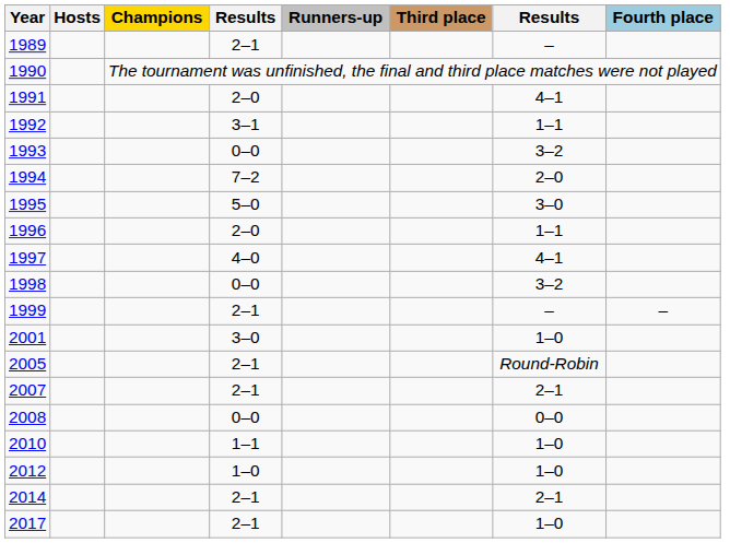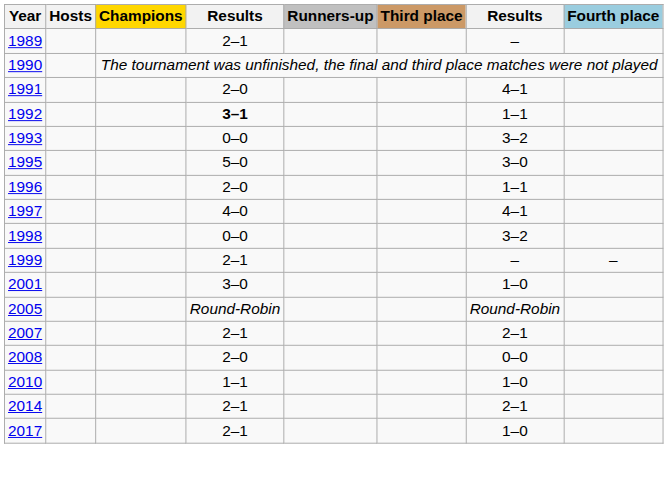1992 | column 4: normal -> bold
- row: 1994 | 7–2 | 2–0
2005 | column 4: 2–1 -> Round-Robin
2008 | column 4: 0–0 -> 2–0
- row: 2012 | 1–0 | 1–0
